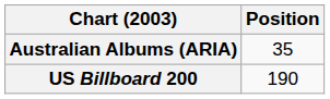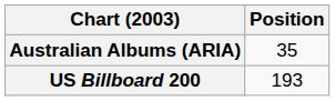US Billboard 200 | Position: 190 -> 193
